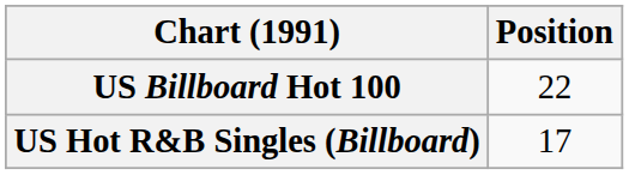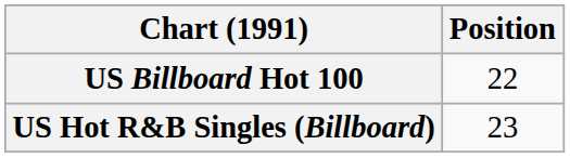US Hot R&B Singles (Billboard) | Position: 17 -> 23
